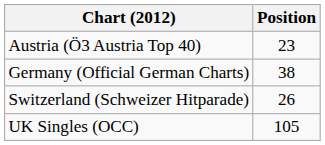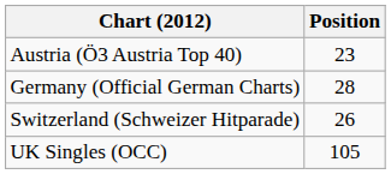Germany (Official German Charts) | Position: 38 -> 28
